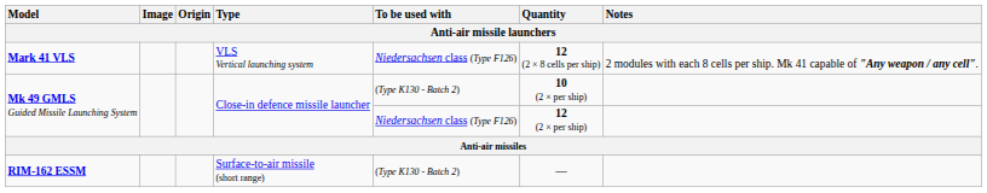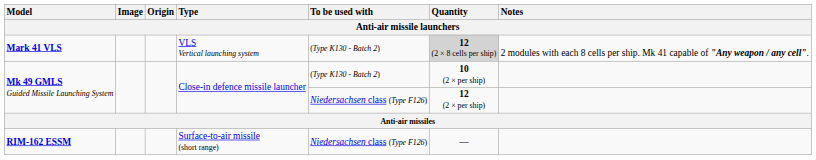Mark 41 VLS | To be used with: Niedersachsen class (Type F126) -> (Type K130 - Batch 2)
Mark 41 VLS | Quantity: no background -> lightgrey background
RIM-162 ESSM | To be used with: (Type K130 - Batch 2) -> Niedersachsen class (Type F126)
